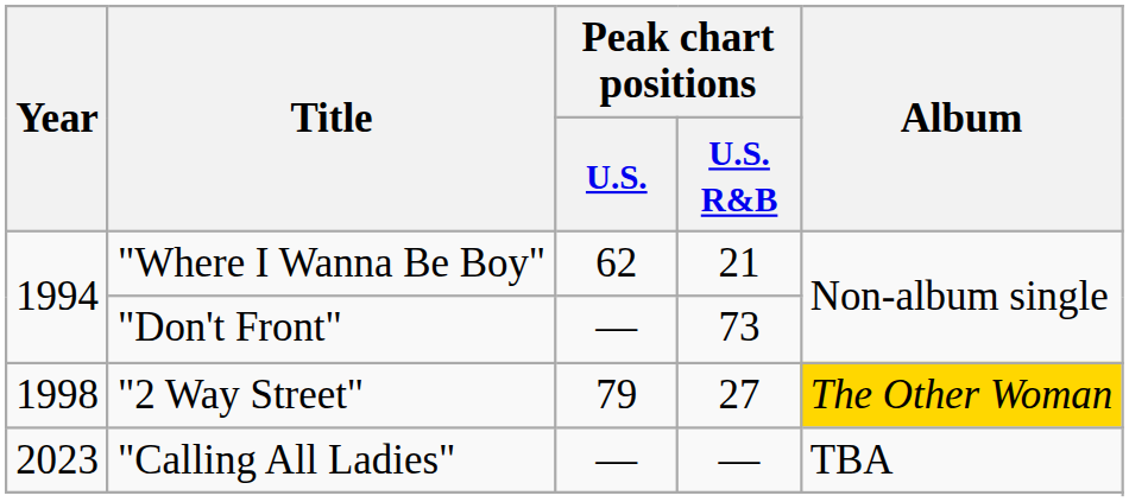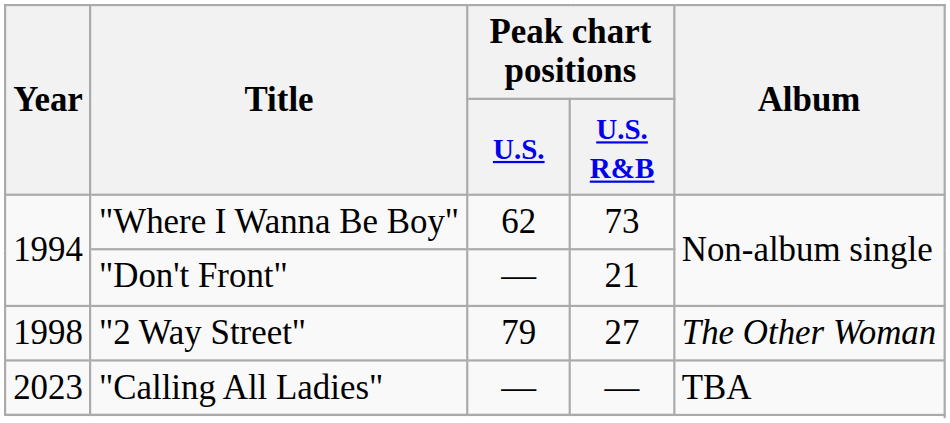"Where I Wanna Be Boy" | Peak chart positions / U.S. R&B: 21 -> 73
"Don't Front" | Peak chart positions / U.S. R&B: 73 -> 21
"2 Way Street" | Album: gold background -> no background
